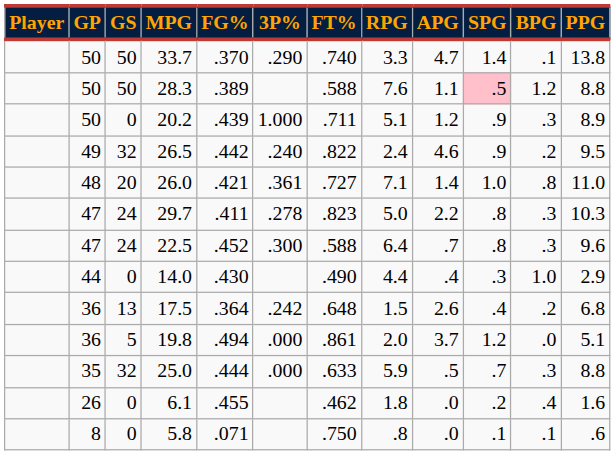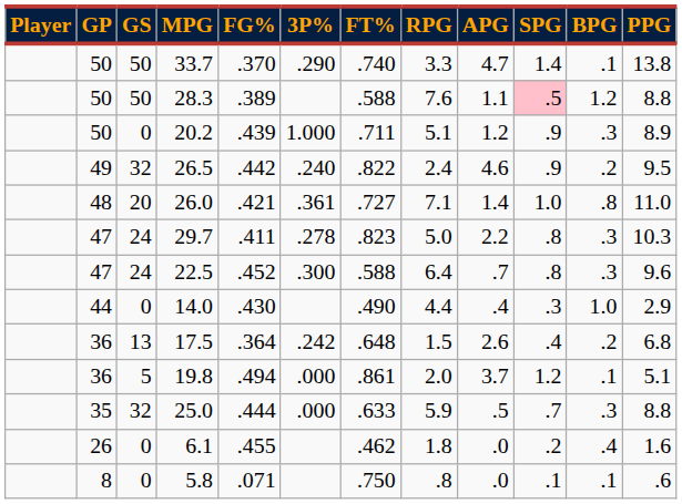19.8 | BPG: .0 -> .1
